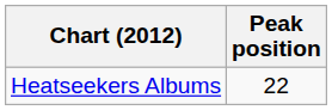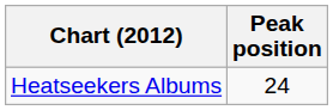Heatseekers Albums | Peak position: 22 -> 24
